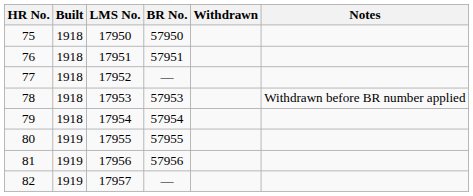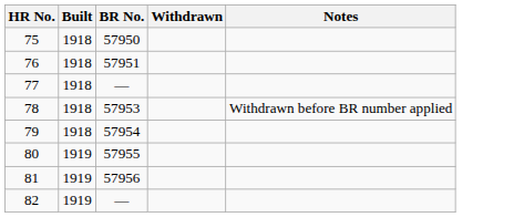- column: LMS No. | 17950 | 17951 | 17952 | 17953 | 17954 | 17955 | 17956 | 17957
